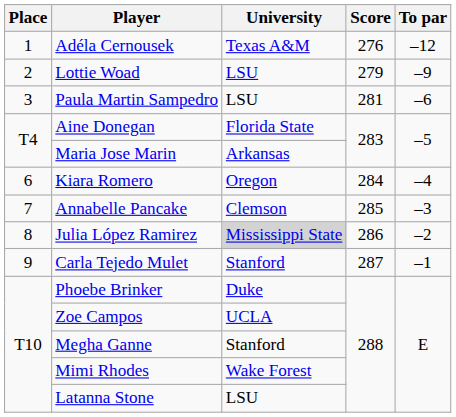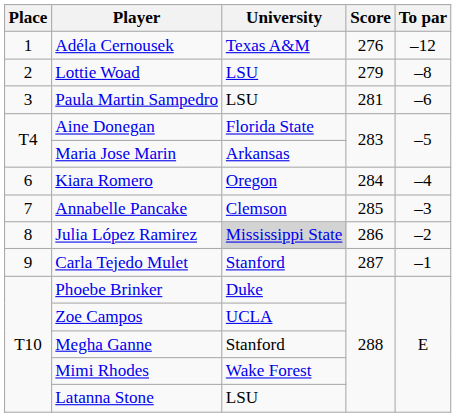Lottie Woad | To par: –9 -> –8
